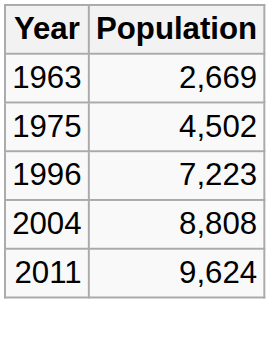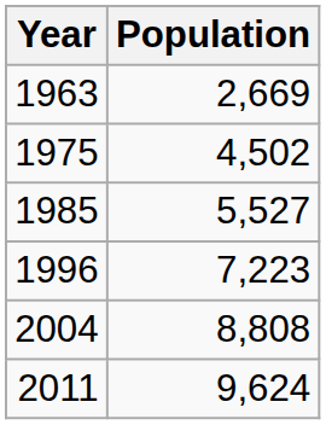+ row: 1985 | 5,527
